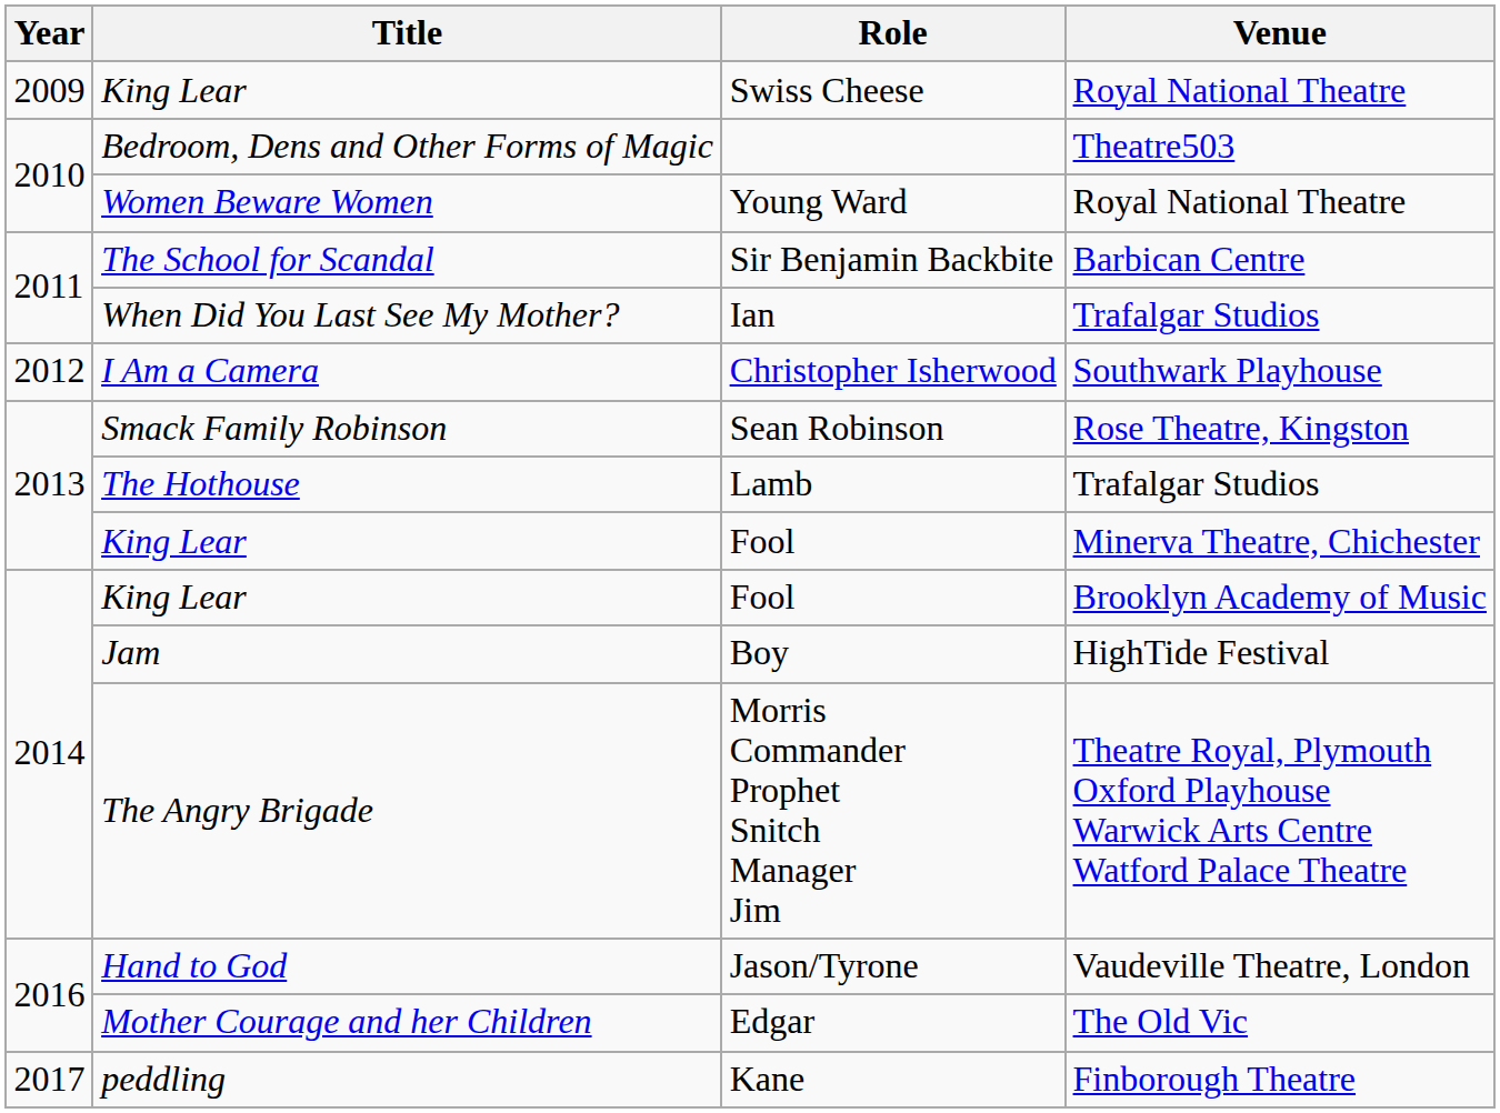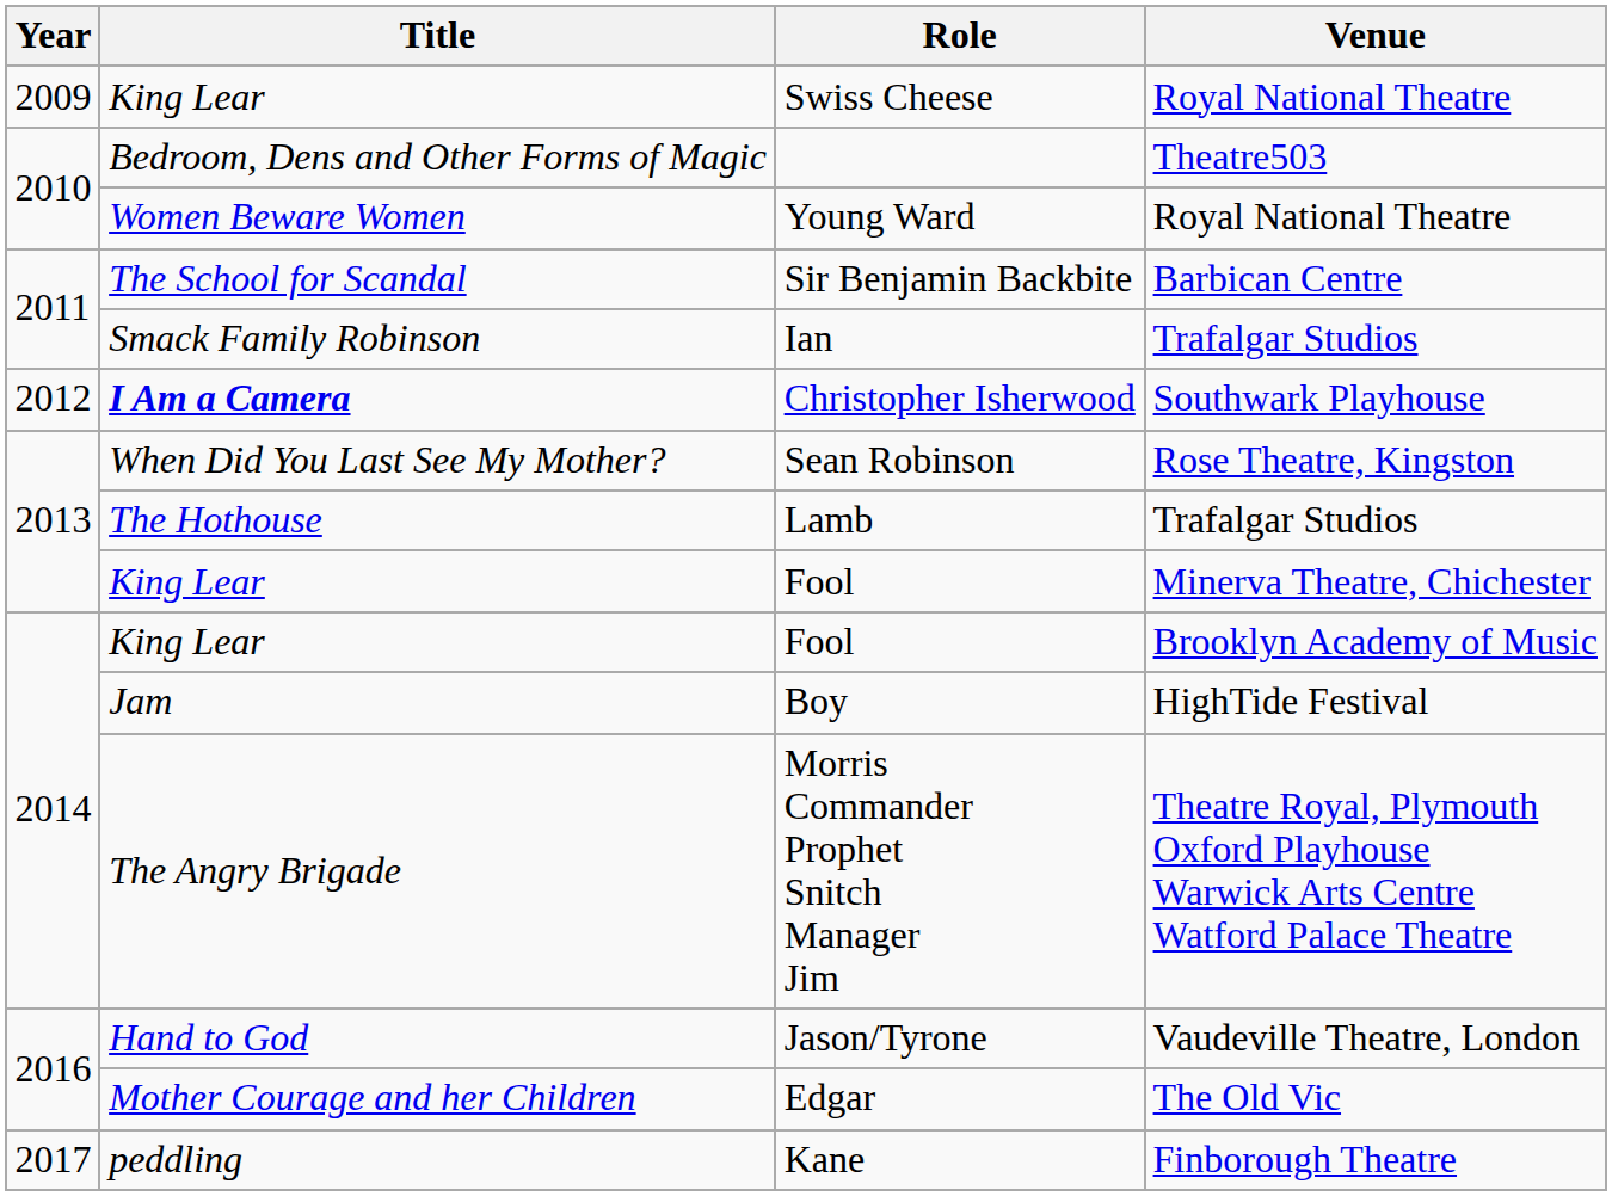Ian | Title: When Did You Last See My Mother? -> Smack Family Robinson
Christopher Isherwood | Title: normal -> bold
Sean Robinson | Title: Smack Family Robinson -> When Did You Last See My Mother?
